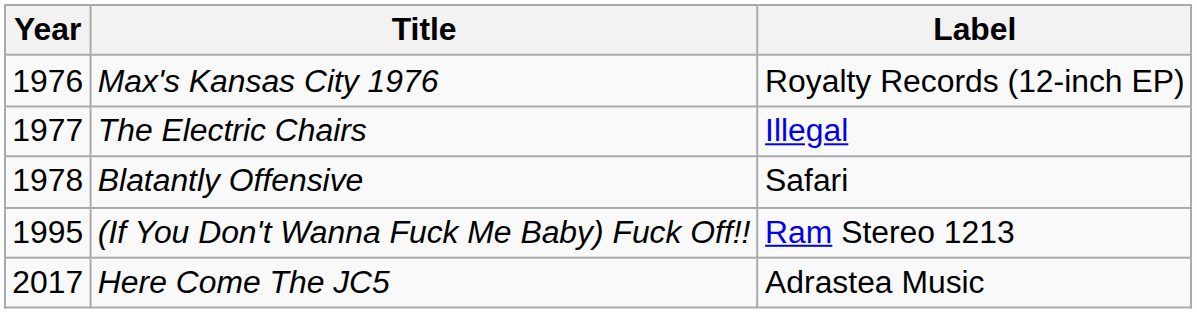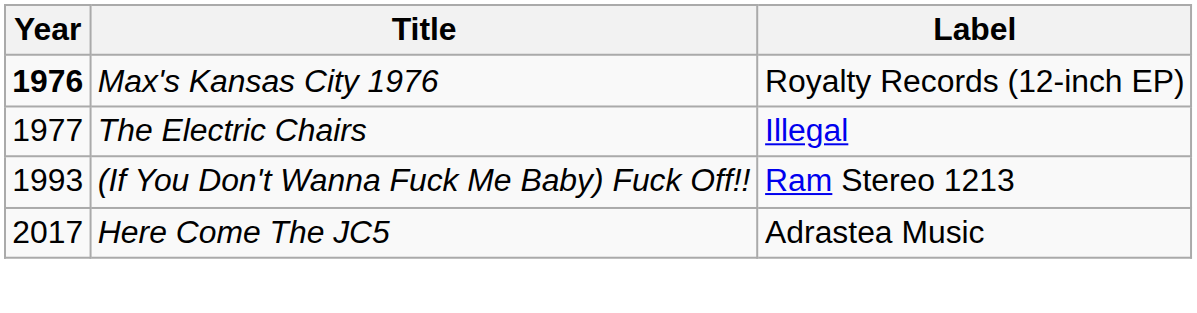Max's Kansas City 1976 | Year: normal -> bold
- row: 1978 | Blatantly Offensive | Safari
(If You Don't Wanna Fuck Me Baby) Fuck Off!! | Year: 1995 -> 1993
